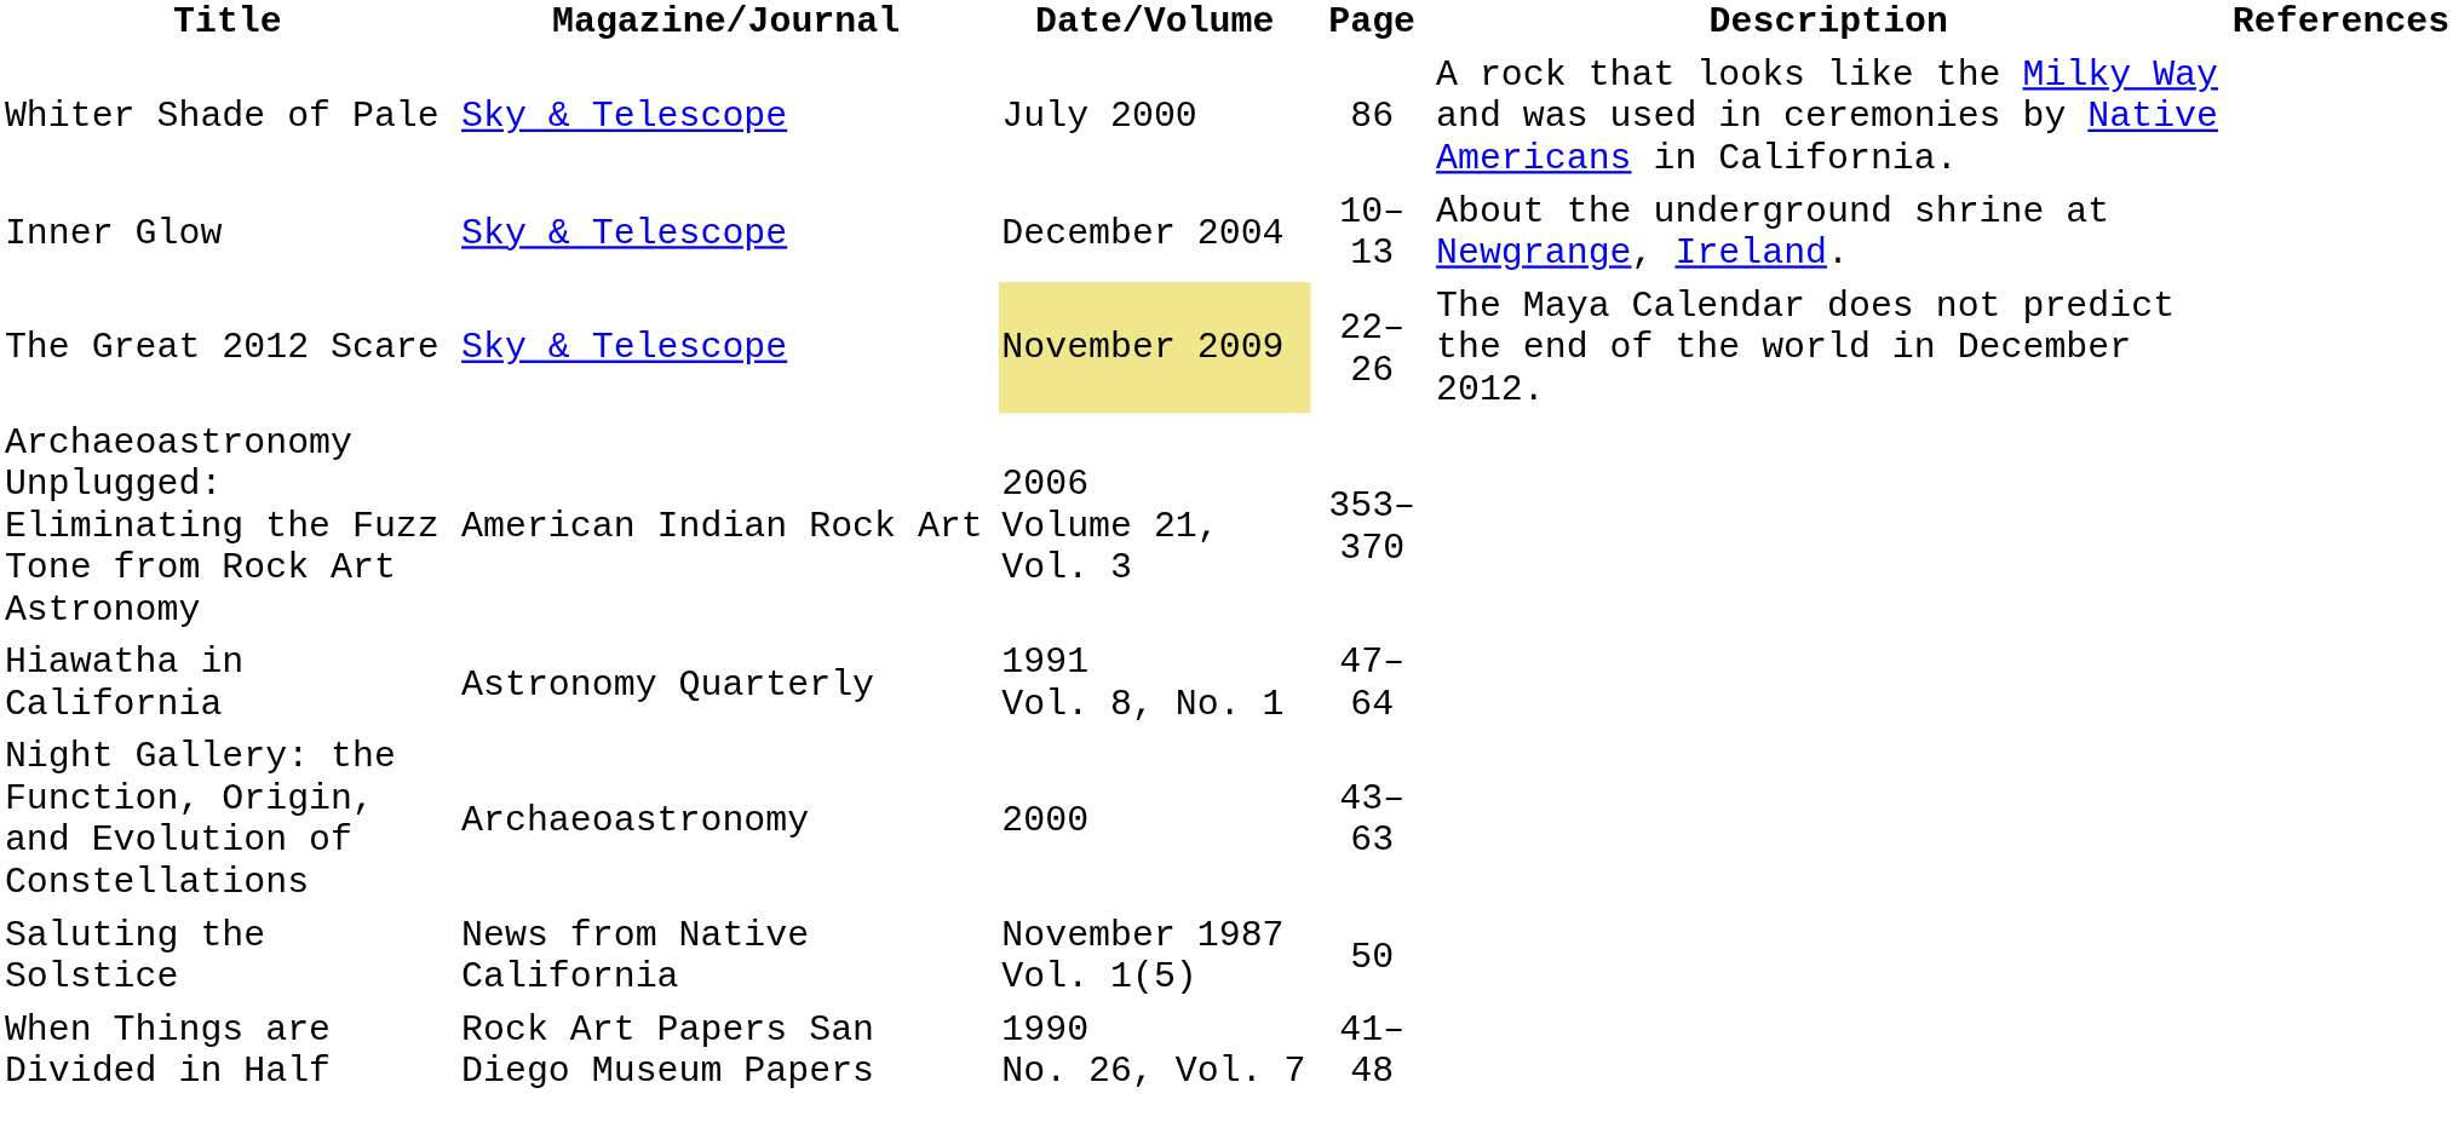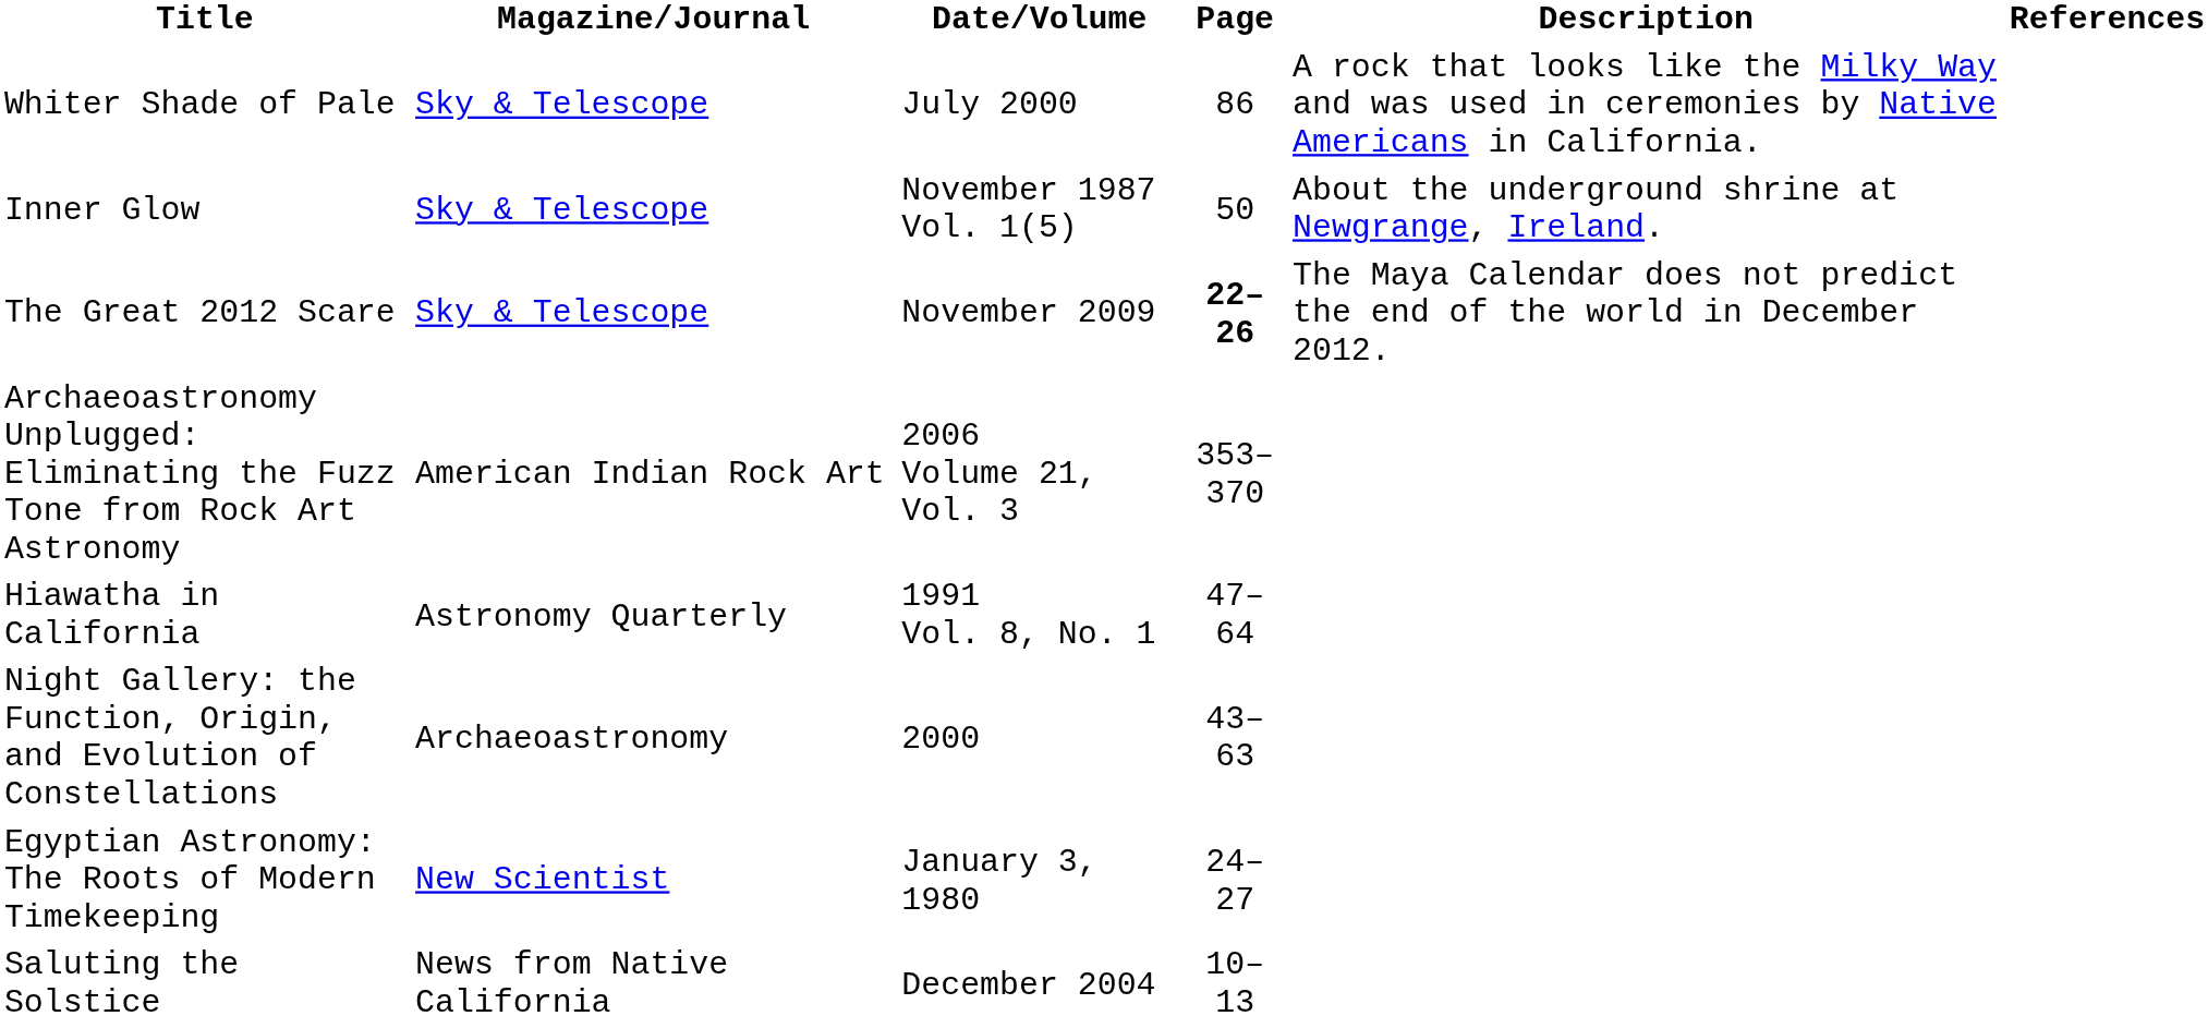Inner Glow | Date/Volume: December 2004 -> November 1987 Vol. 1(5)
Inner Glow | Page: 10–13 -> 50
The Great 2012 Scare | Date/Volume: khaki background -> no background
The Great 2012 Scare | Page: normal -> bold
+ row: Egyptian Astronomy: The Roots of Modern Timekeeping | New Scientist | January 3, 1980 | 24–27
Saluting the Solstice | Date/Volume: November 1987 Vol. 1(5) -> December 2004
Saluting the Solstice | Page: 50 -> 10–13
- row: When Things are Divided in Half | Rock Art Papers San Diego Museum Papers | 1990 No. 26, Vol. 7 | 41–48
